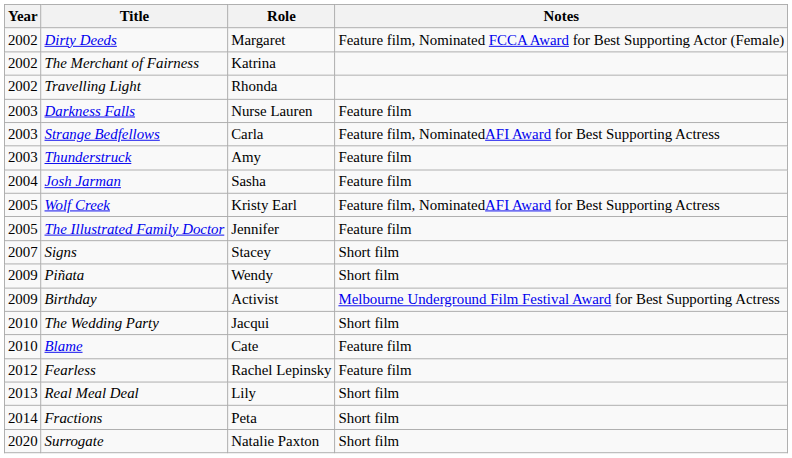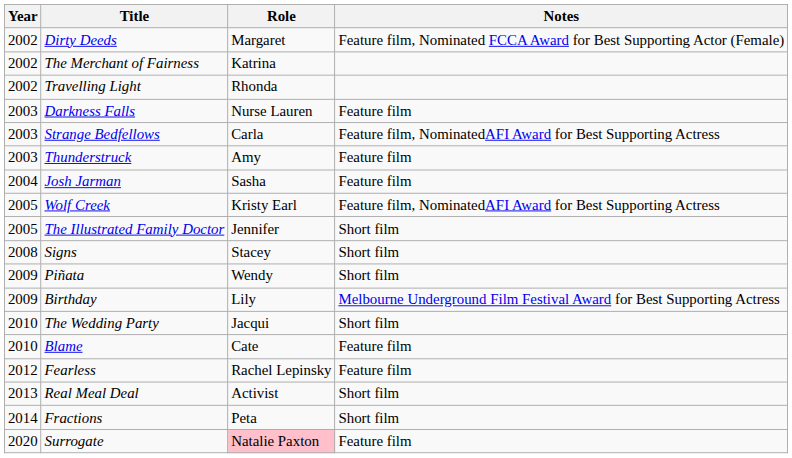The Illustrated Family Doctor | Notes: Feature film -> Short film
Signs | Year: 2007 -> 2008
Birthday | Role: Activist -> Lily
Real Meal Deal | Role: Lily -> Activist
Surrogate | Role: no background -> pink background
Surrogate | Notes: Short film -> Feature film
